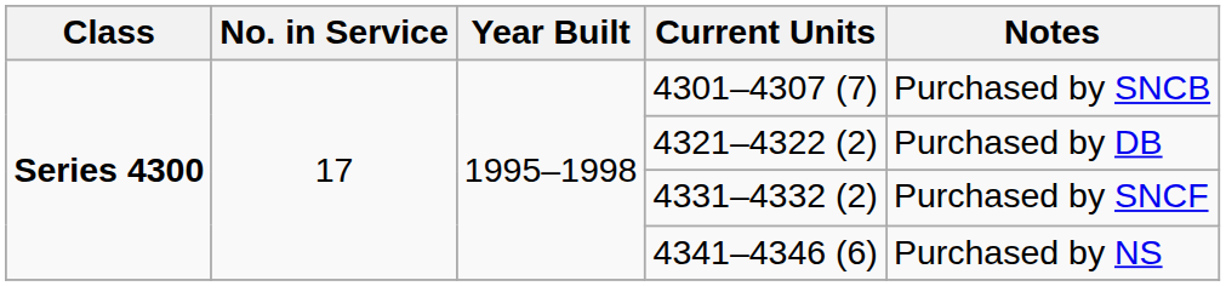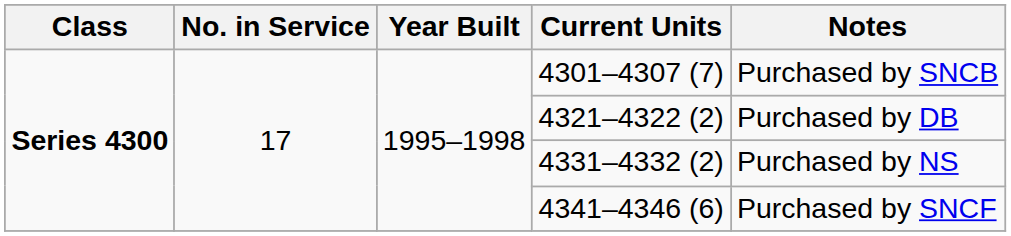4331–4332 (2) | Notes: Purchased by SNCF -> Purchased by NS
4341–4346 (6) | Notes: Purchased by NS -> Purchased by SNCF
